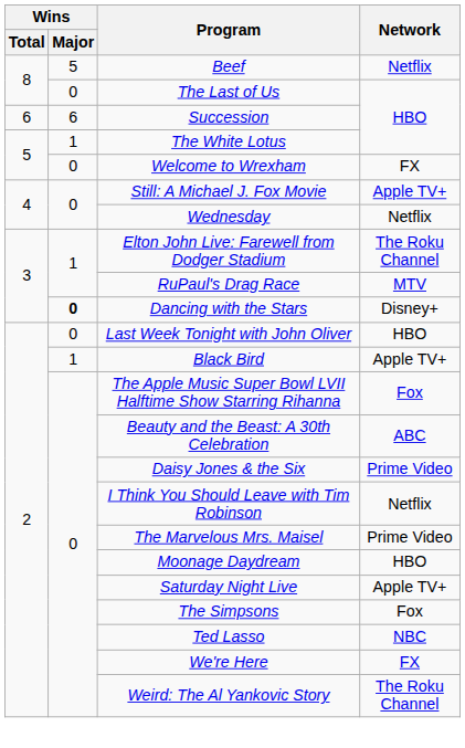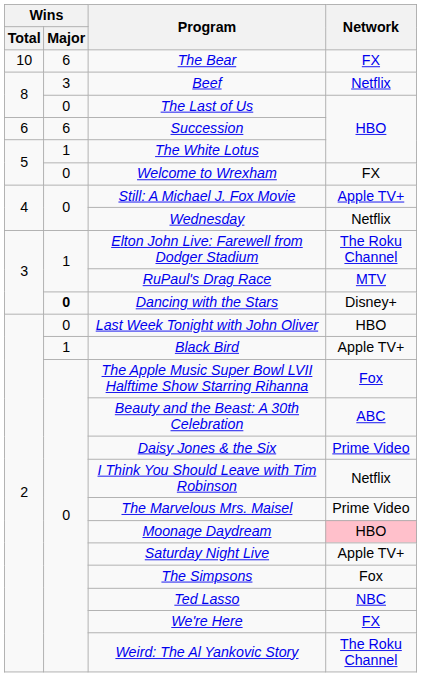+ row: 10 | 6 | The Bear | FX
Beef | Wins / Major: 5 -> 3
Moonage Daydream | Network: no background -> pink background
